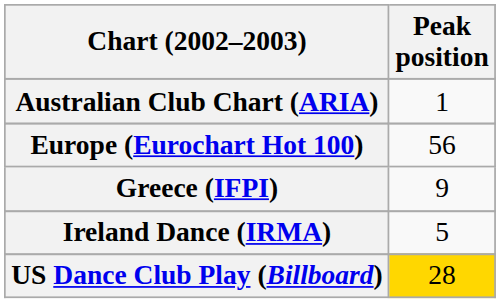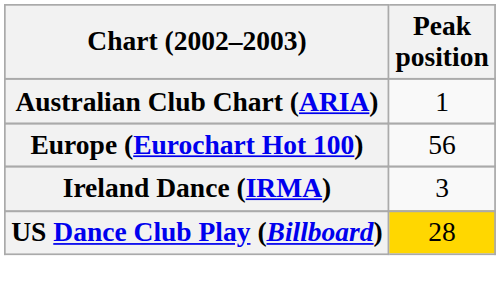- row: Greece (IFPI) | 9
Ireland Dance (IRMA) | Peak position: 5 -> 3
